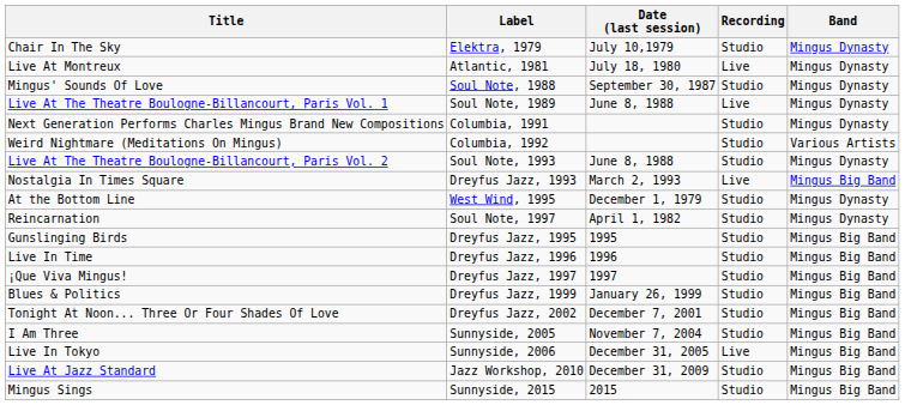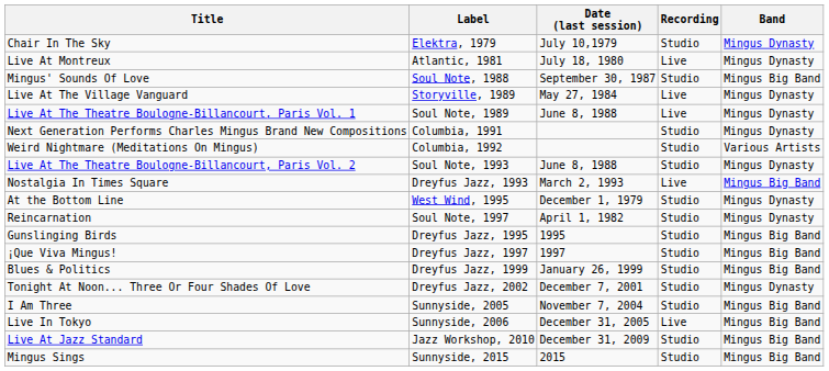Mingus' Sounds Of Love | Band: Mingus Dynasty -> Mingus Big Band
+ row: Live At The Village Vanguard | Storyville, 1989 | May 27, 1984 | Live | Mingus Dynasty
- row: Live In Time | Dreyfus Jazz, 1996 | 1996 | Studio | Mingus Big Band
Tonight At Noon... Three Or Four Shades Of Love | Band: Mingus Big Band -> Mingus Dynasty
